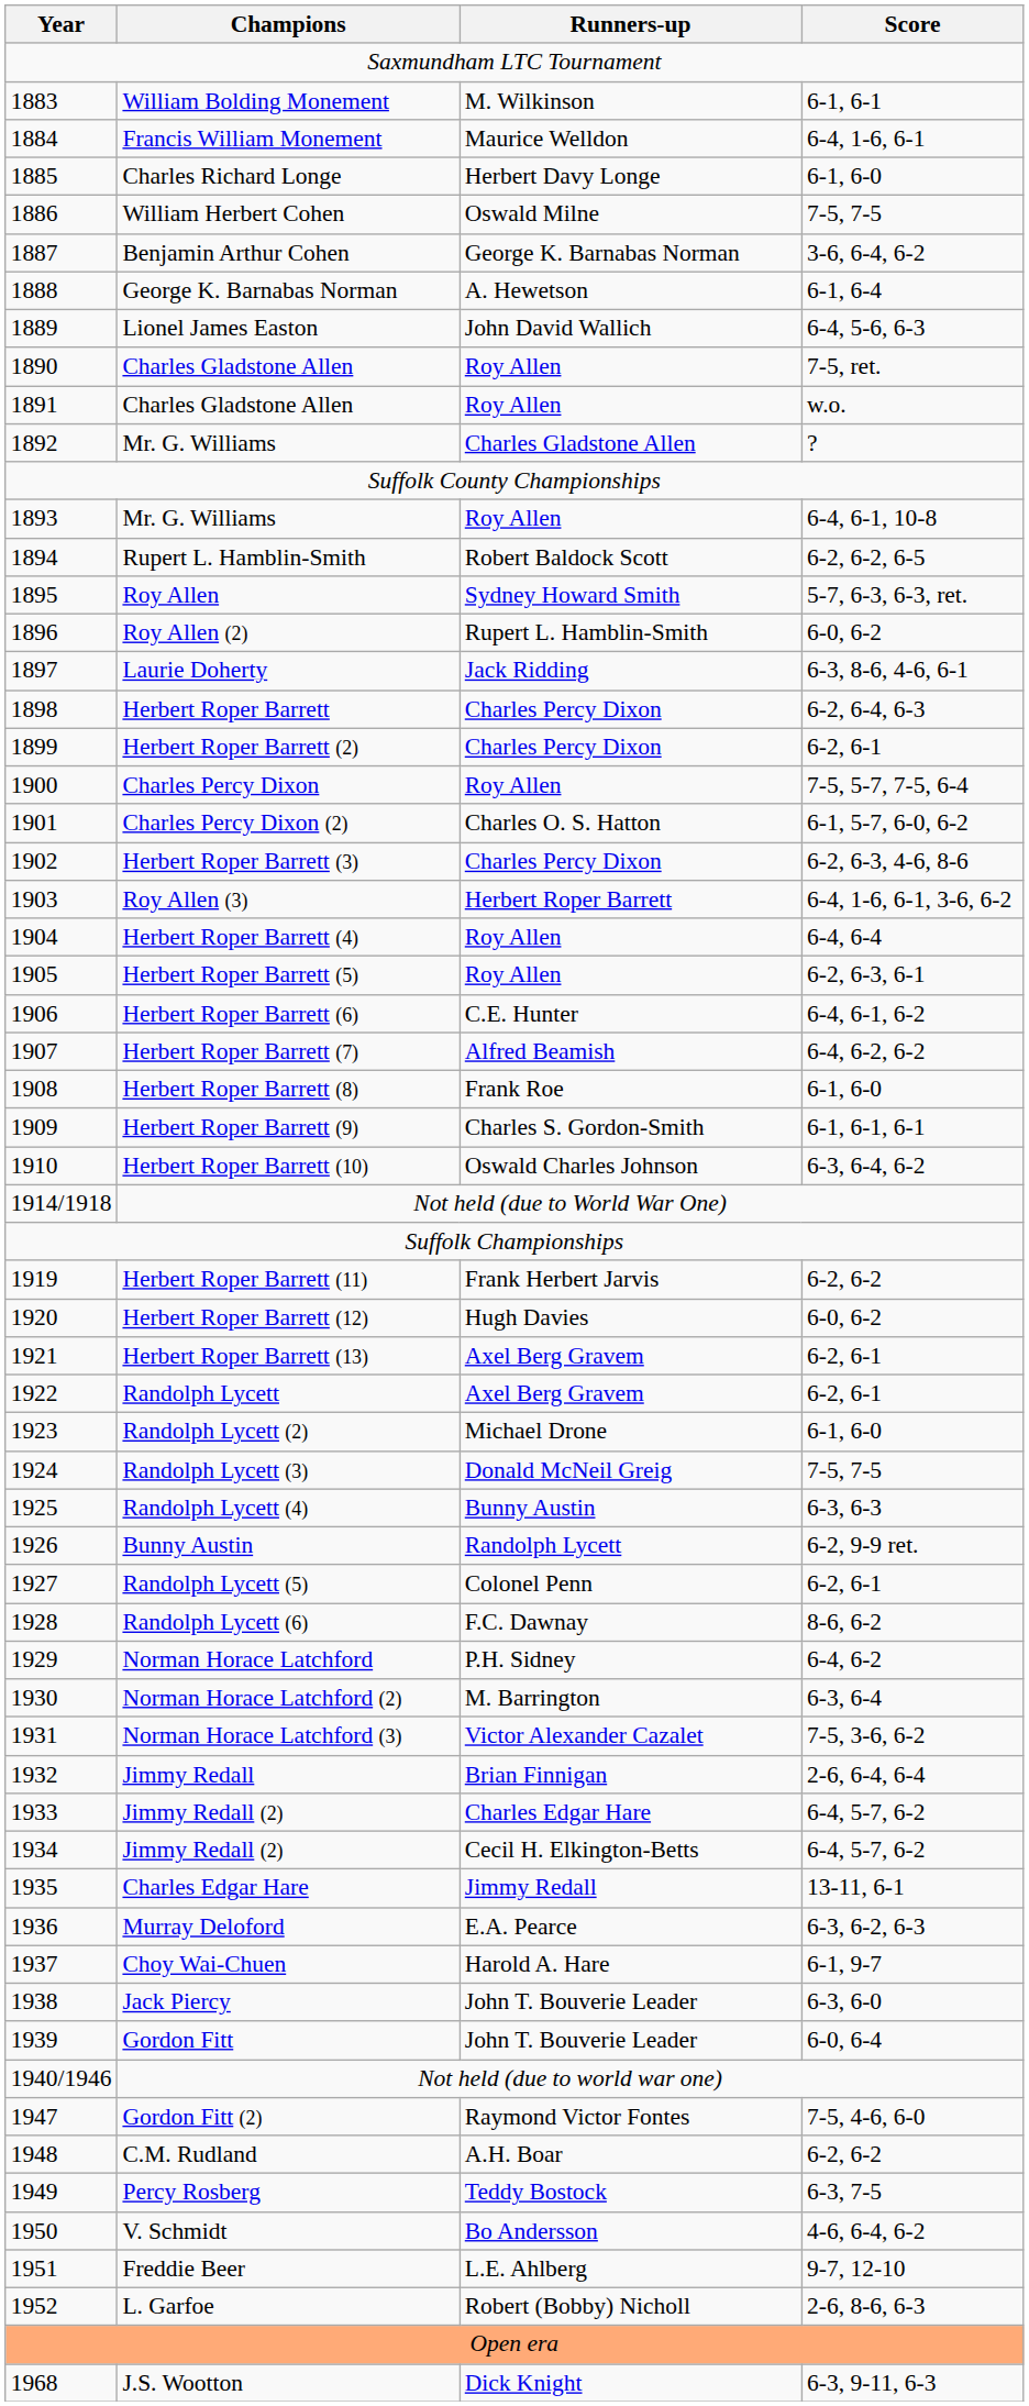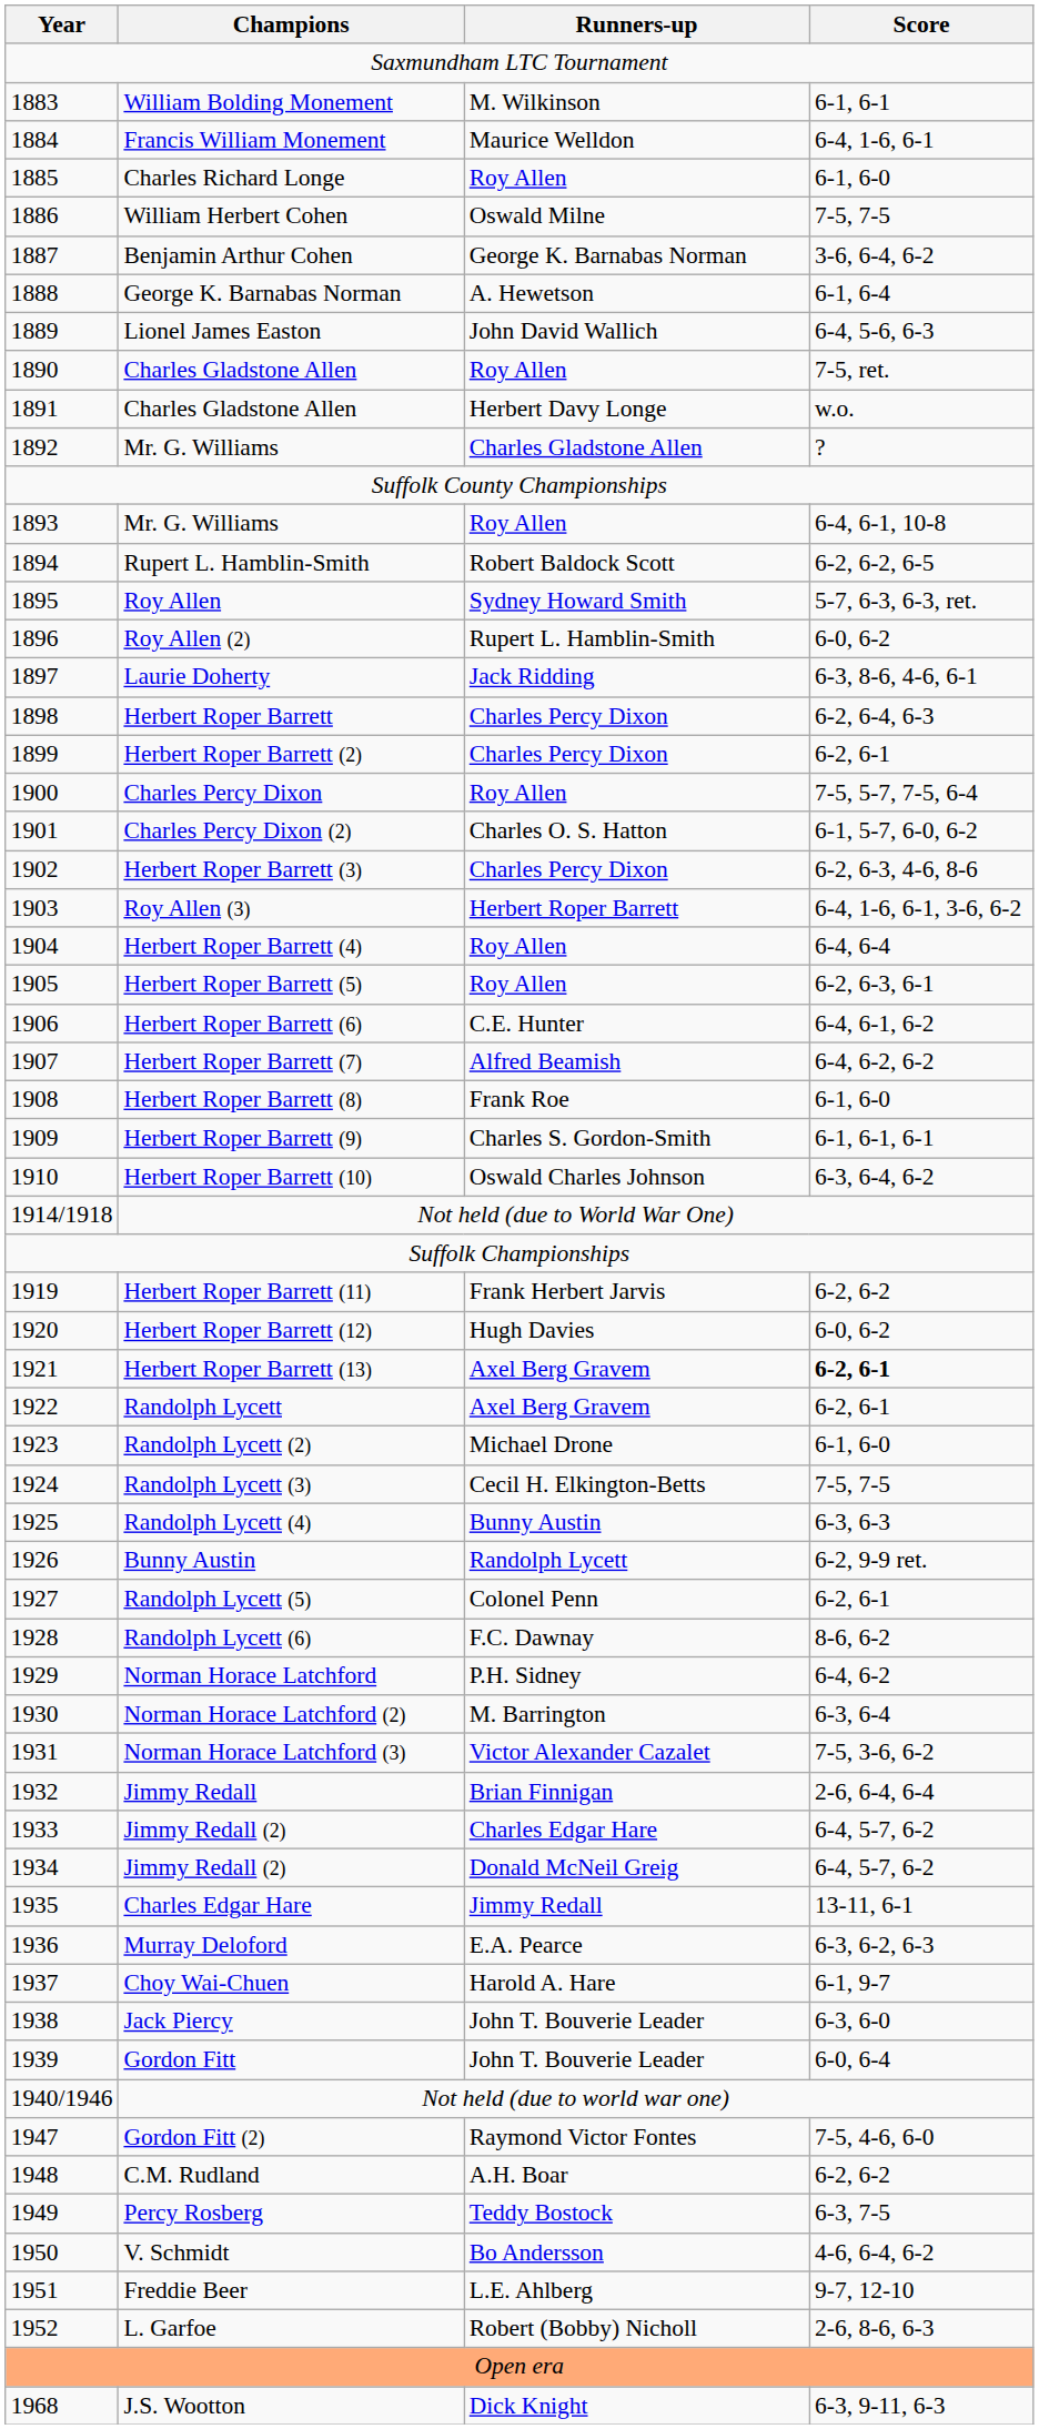Charles Richard Longe | Runners-up: Herbert Davy Longe -> Roy Allen
1891 / Charles Gladstone Allen | Runners-up: Roy Allen -> Herbert Davy Longe
Herbert Roper Barrett (13) | Score: normal -> bold
Randolph Lycett (3) | Runners-up: Donald McNeil Greig -> Cecil H. Elkington-Betts
1934 / Jimmy Redall (2) | Runners-up: Cecil H. Elkington-Betts -> Donald McNeil Greig
